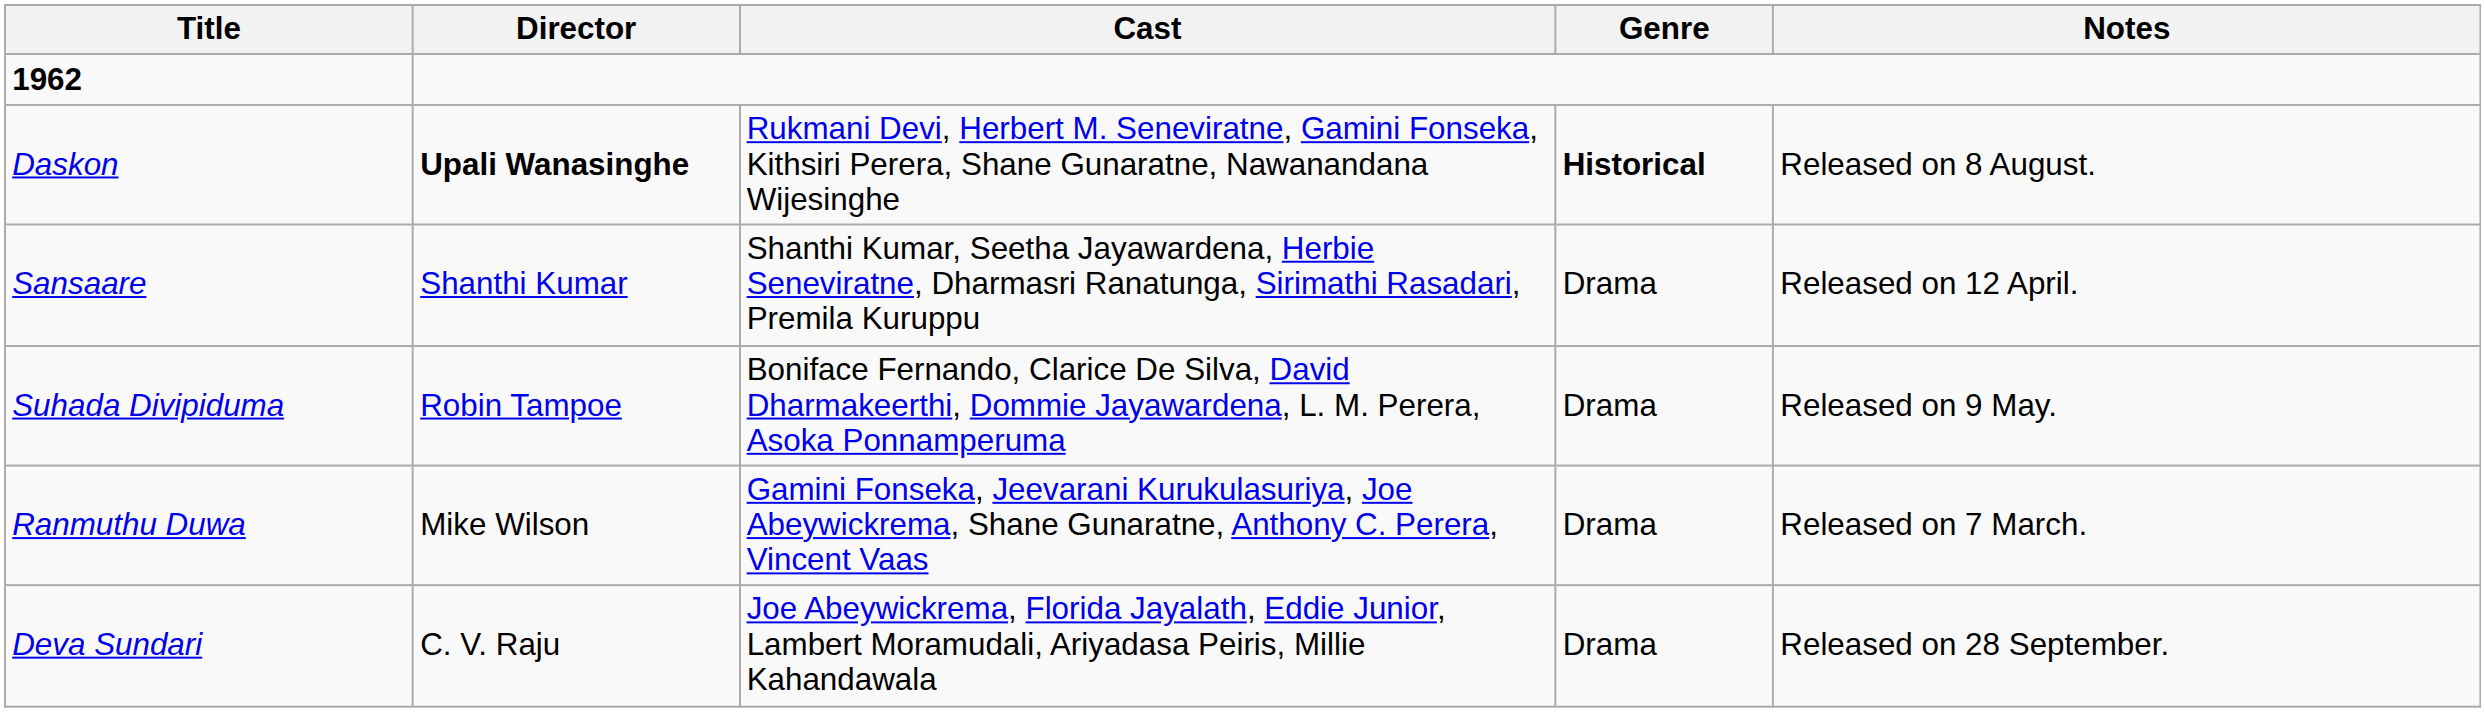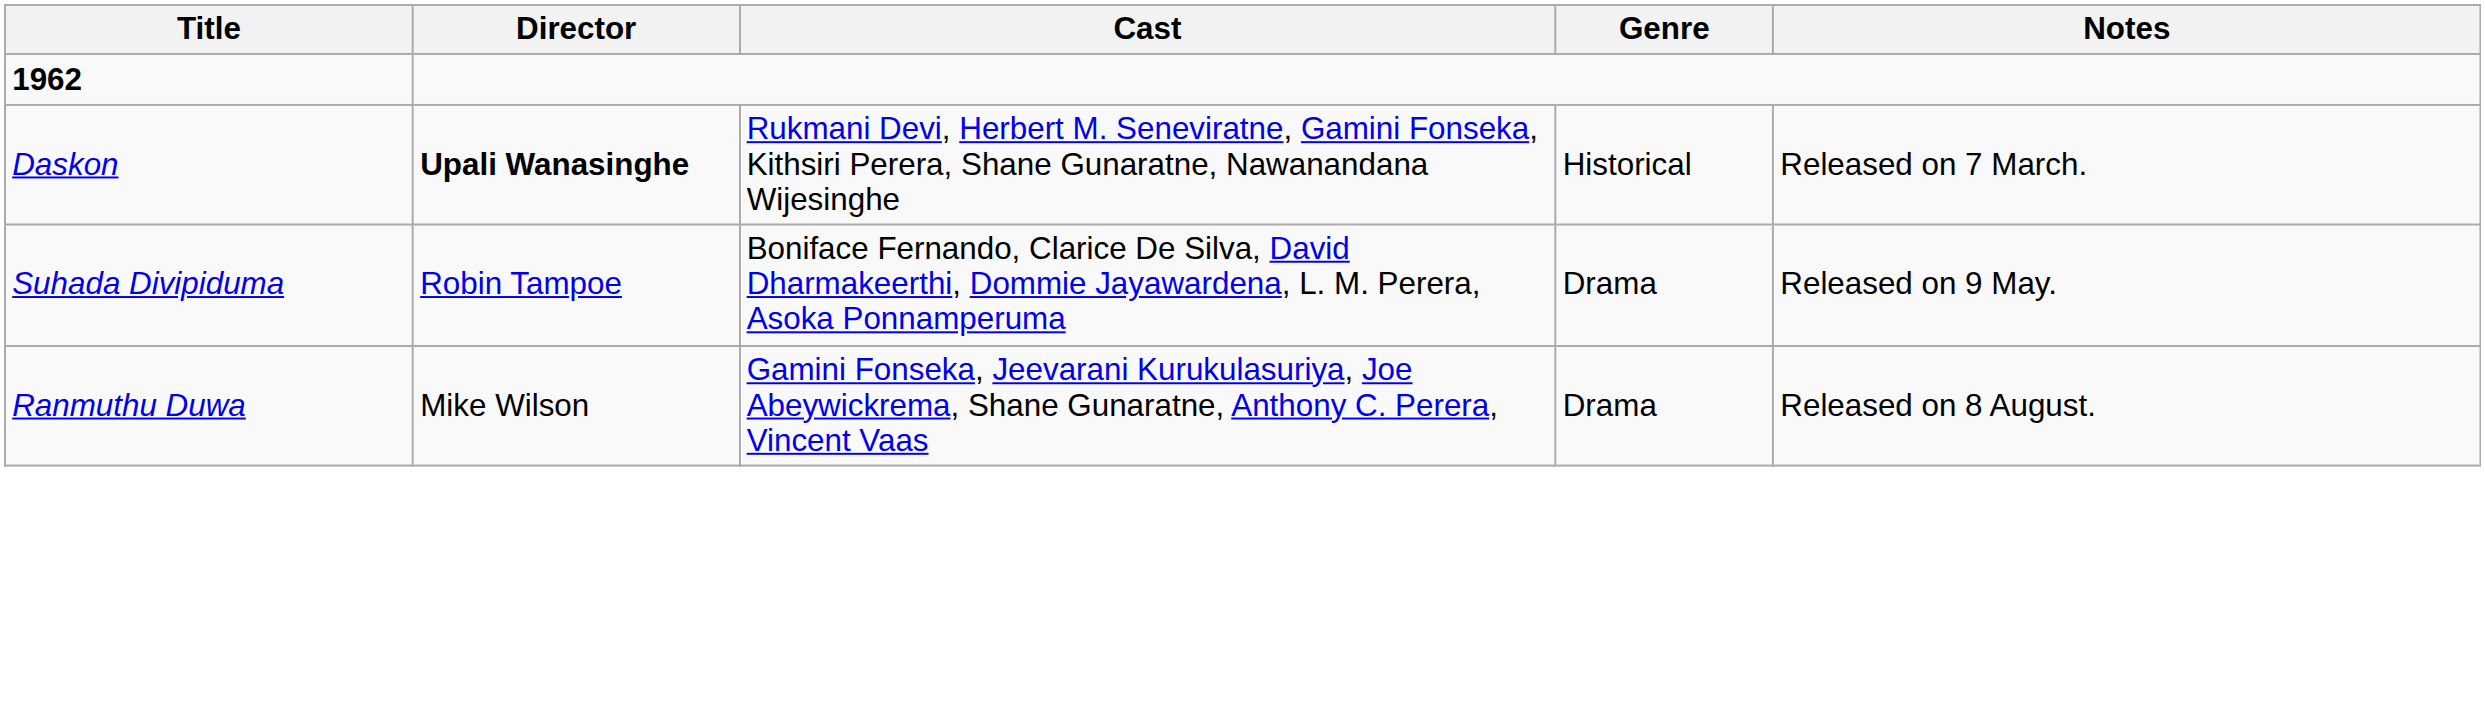Daskon | Genre: bold -> normal
Daskon | Notes: Released on 8 August. -> Released on 7 March.
- row: Sansaare | Shanthi Kumar | Shanthi Kumar, Seetha Jayawardena, Herbie Seneviratne, Dharmasri Ranatunga, Sirimathi Rasadari, Premila Kuruppu | Drama | Released on 12 April.
Ranmuthu Duwa | Notes: Released on 7 March. -> Released on 8 August.
- row: Deva Sundari | C. V. Raju | Joe Abeywickrema, Florida Jayalath, Eddie Junior, Lambert Moramudali, Ariyadasa Peiris, Millie Kahandawala | Drama | Released on 28 September.
